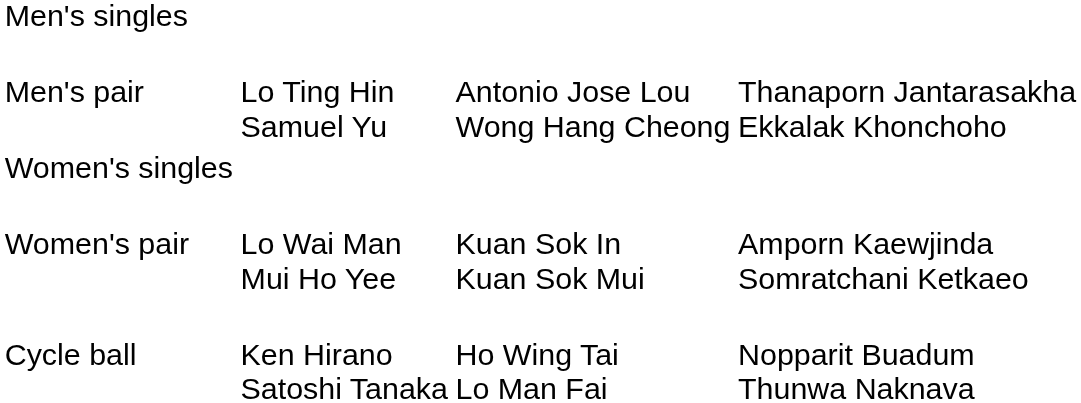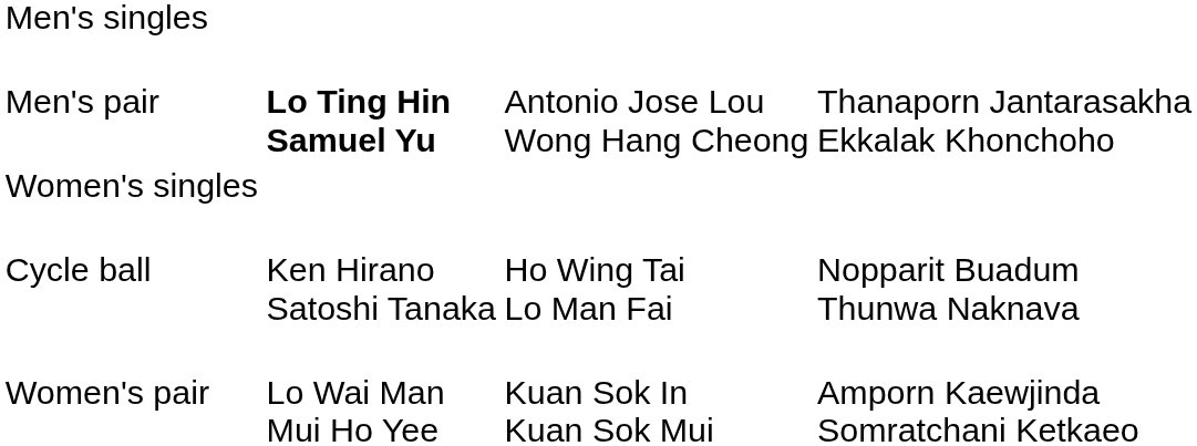Men's pair | column 2: normal -> bold
rows swapped: Women's pair <-> Cycle ball
